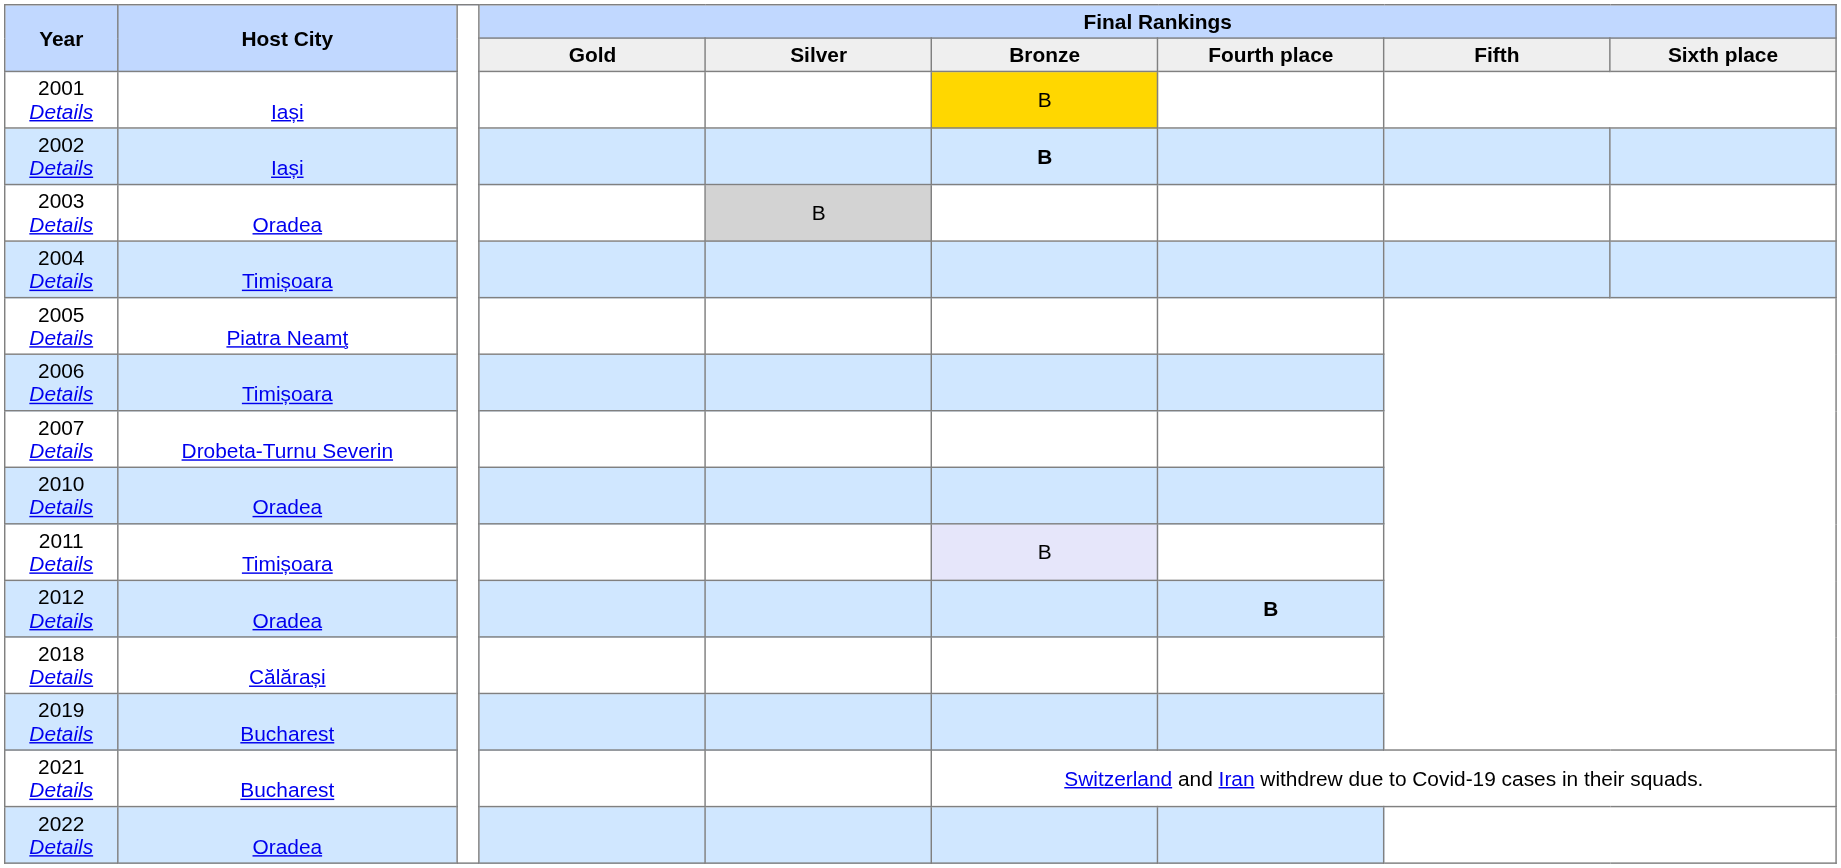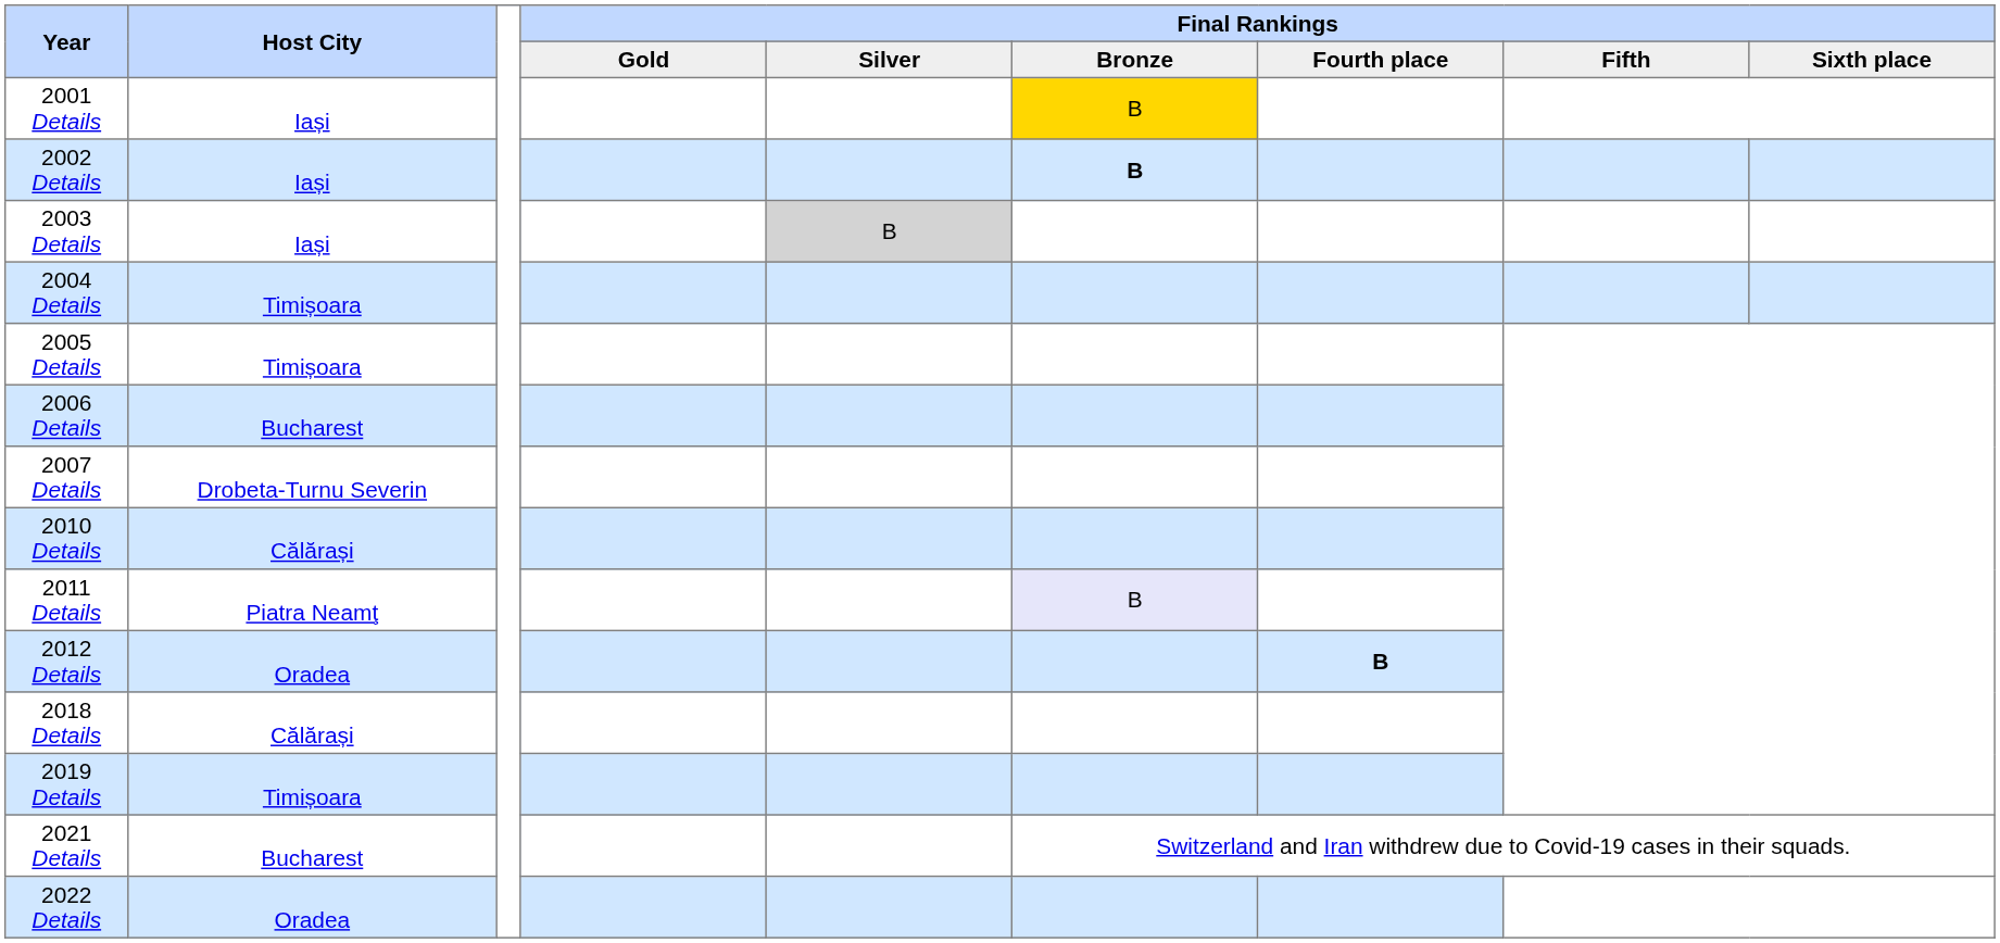2003 Details | Host City: Oradea -> Iași
2005 Details | Host City: Piatra Neamţ -> Timișoara
2006 Details | Host City: Timișoara -> Bucharest
2010 Details | Host City: Oradea -> Călărași
2011 Details | Host City: Timișoara -> Piatra Neamţ
2019 Details | Host City: Bucharest -> Timișoara
